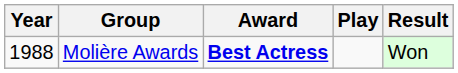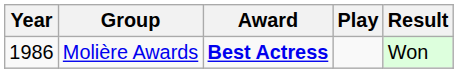Molière Awards | Year: 1988 -> 1986
